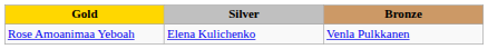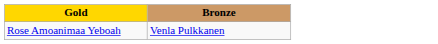- column: Silver | Elena Kulichenko
